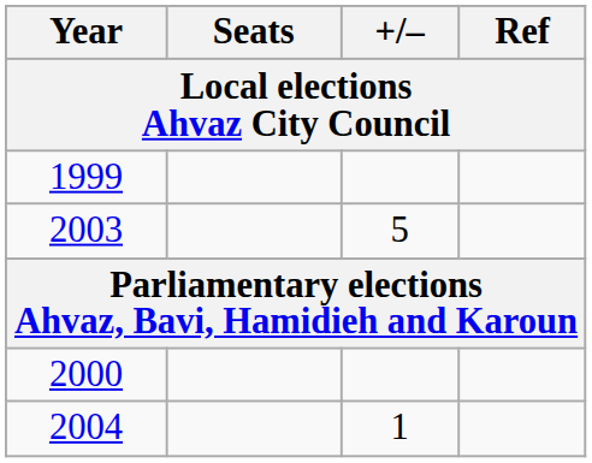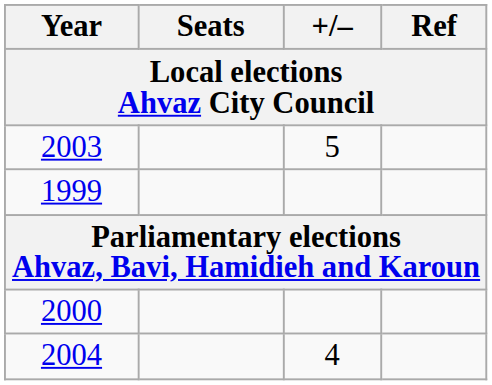rows swapped: 1999 <-> 2003
2004 | +/–: 1 -> 4
